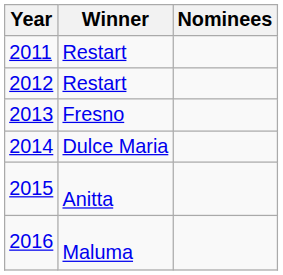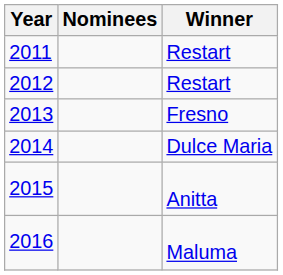columns swapped: Winner <-> Nominees
